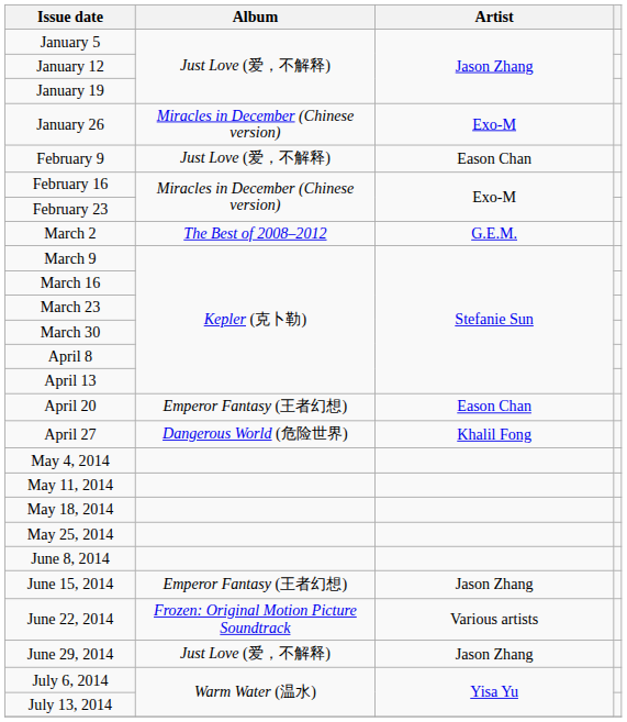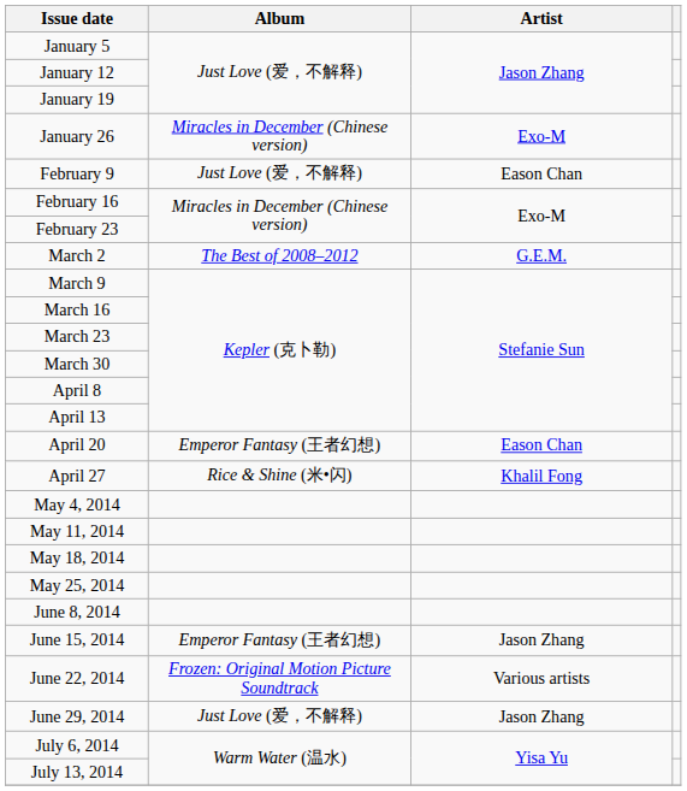April 27 | Album: Dangerous World (危险世界) -> Rice & Shine (米•闪)
